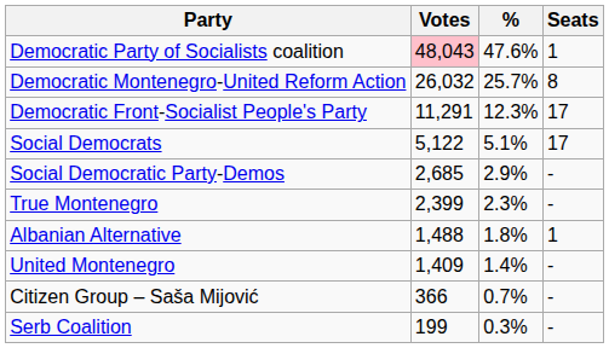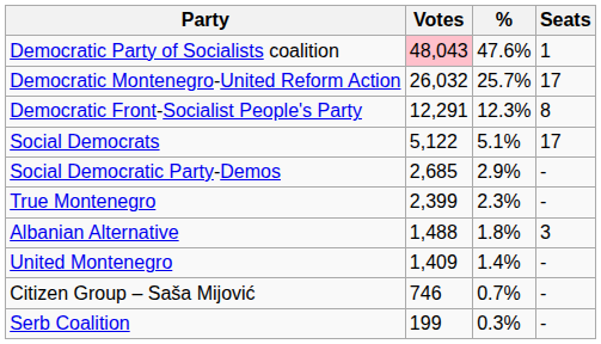Democratic Montenegro-United Reform Action | Seats: 8 -> 17
Democratic Front-Socialist People's Party | Votes: 11,291 -> 12,291
Democratic Front-Socialist People's Party | Seats: 17 -> 8
Albanian Alternative | Seats: 1 -> 3
Citizen Group – Saša Mijović | Votes: 366 -> 746
